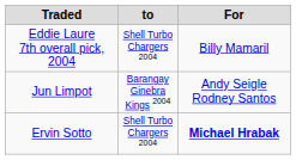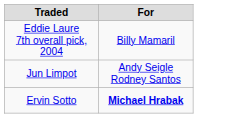- column: to | Shell Turbo Chargers 2004 | Barangay Ginebra Kings 2004 | Shell Turbo Chargers 2004
